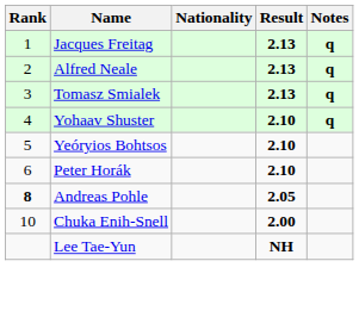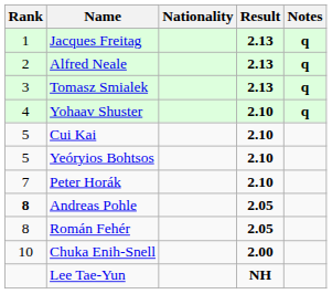+ row: 5 | Cui Kai | 2.10
Peter Horák | Rank: 6 -> 7
+ row: 8 | Román Fehér | 2.05
